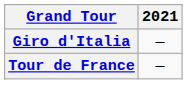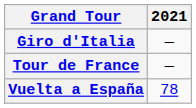+ row: Vuelta a España | 78
